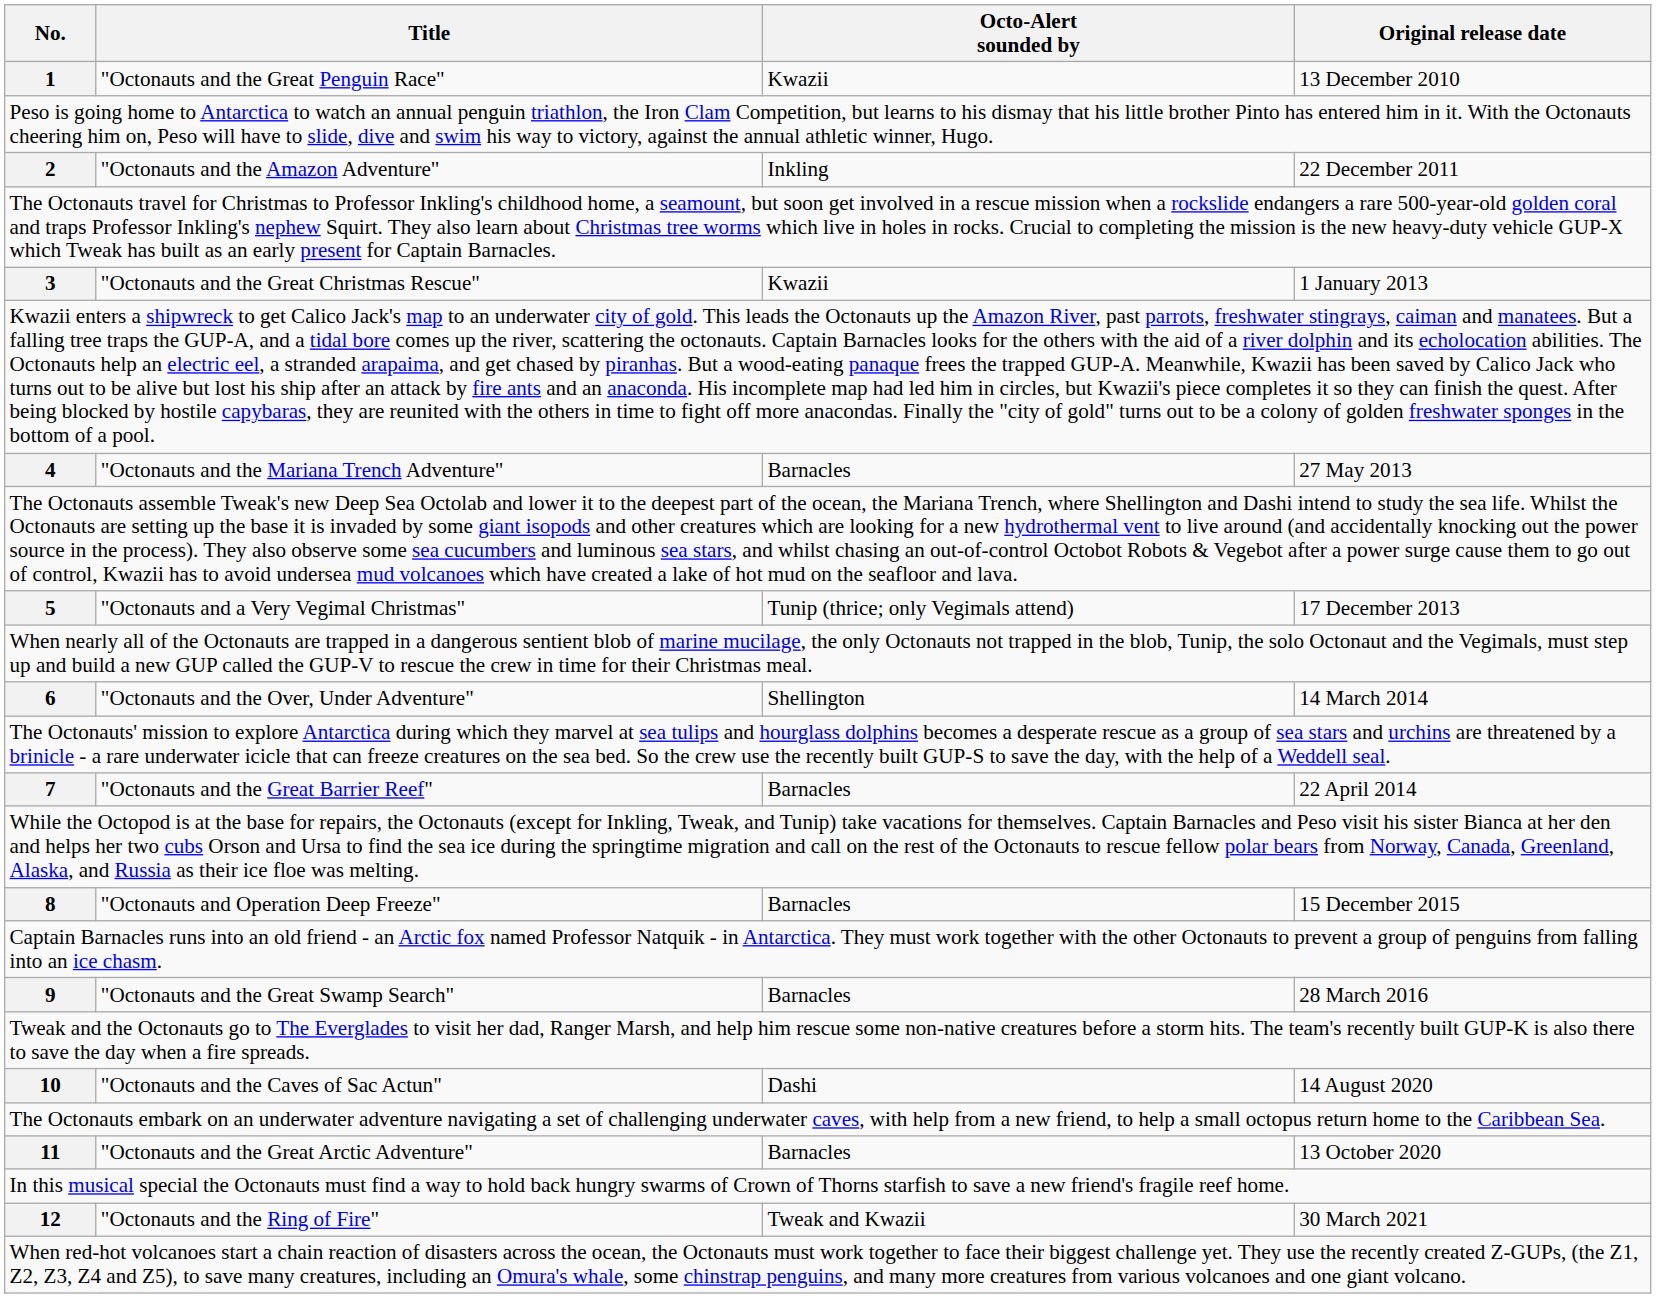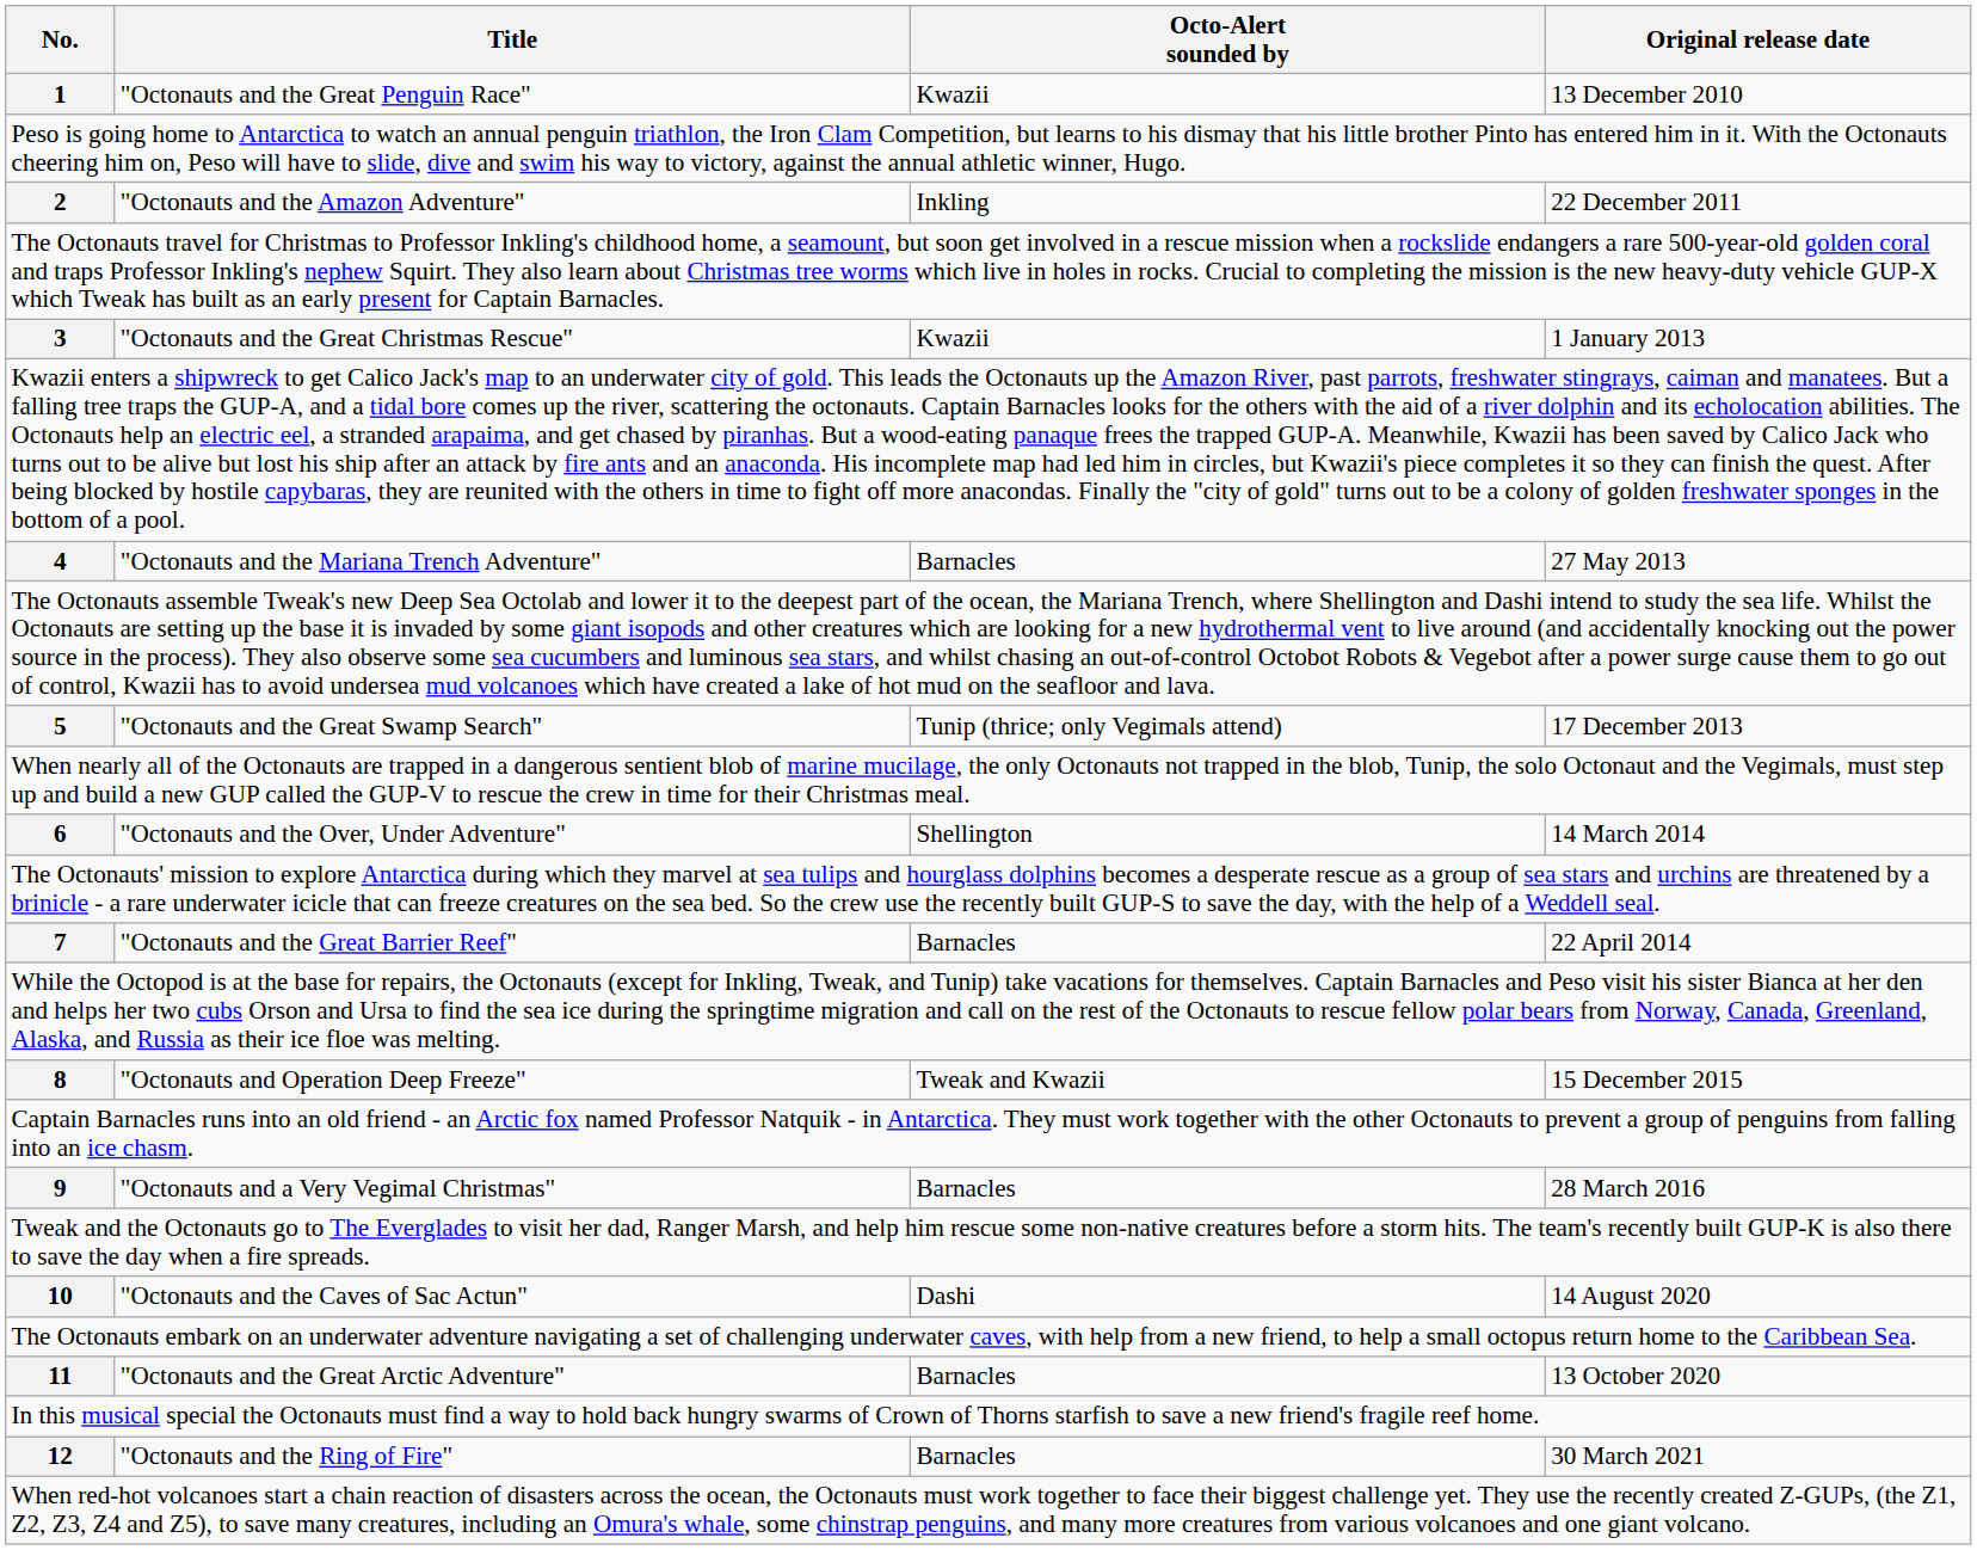5 | Title: "Octonauts and a Very Vegimal Christmas" -> "Octonauts and the Great Swamp Search"
8 | Octo-Alert sounded by: Barnacles -> Tweak and Kwazii
9 | Title: "Octonauts and the Great Swamp Search" -> "Octonauts and a Very Vegimal Christmas"
12 | Octo-Alert sounded by: Tweak and Kwazii -> Barnacles
